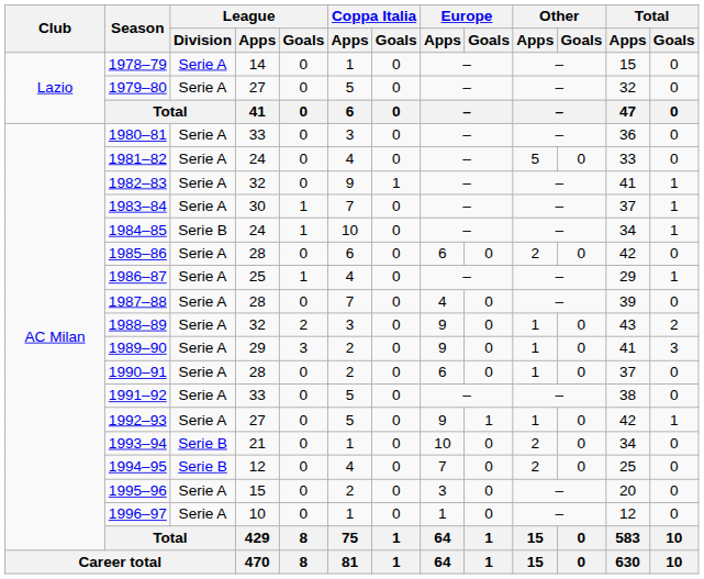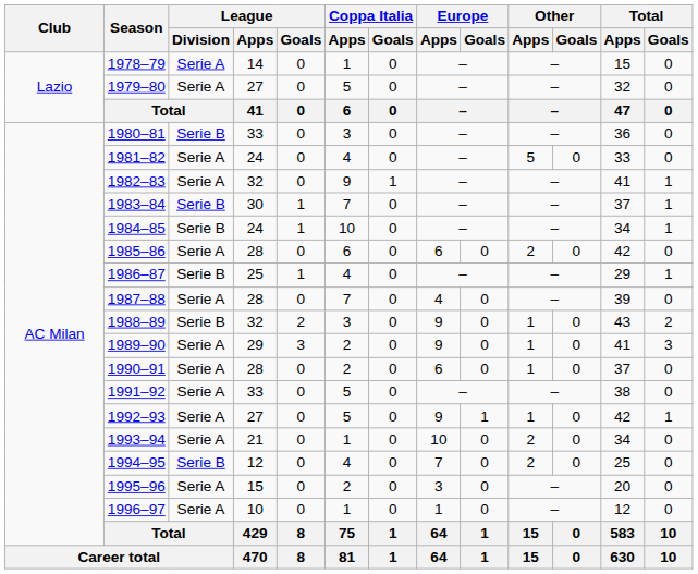1980–81 | League / Division: Serie A -> Serie B
1983–84 | League / Division: Serie A -> Serie B
1986–87 | League / Division: Serie A -> Serie B
1988–89 | League / Division: Serie A -> Serie B
1993–94 | League / Division: Serie B -> Serie A
